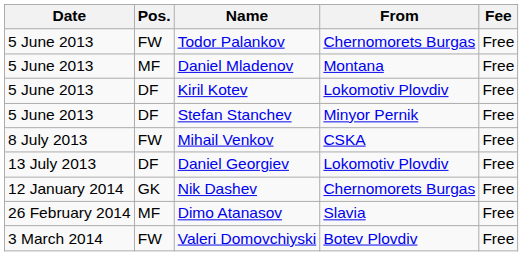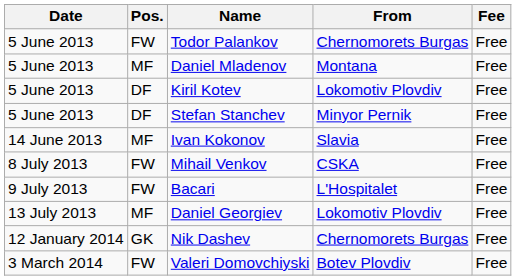+ row: 14 June 2013 | MF | Ivan Kokonov | Slavia | Free
+ row: 9 July 2013 | FW | Bacari | L'Hospitalet | Free
Daniel Georgiev | Pos.: DF -> MF
- row: 26 February 2014 | MF | Dimo Atanasov | Slavia | Free
